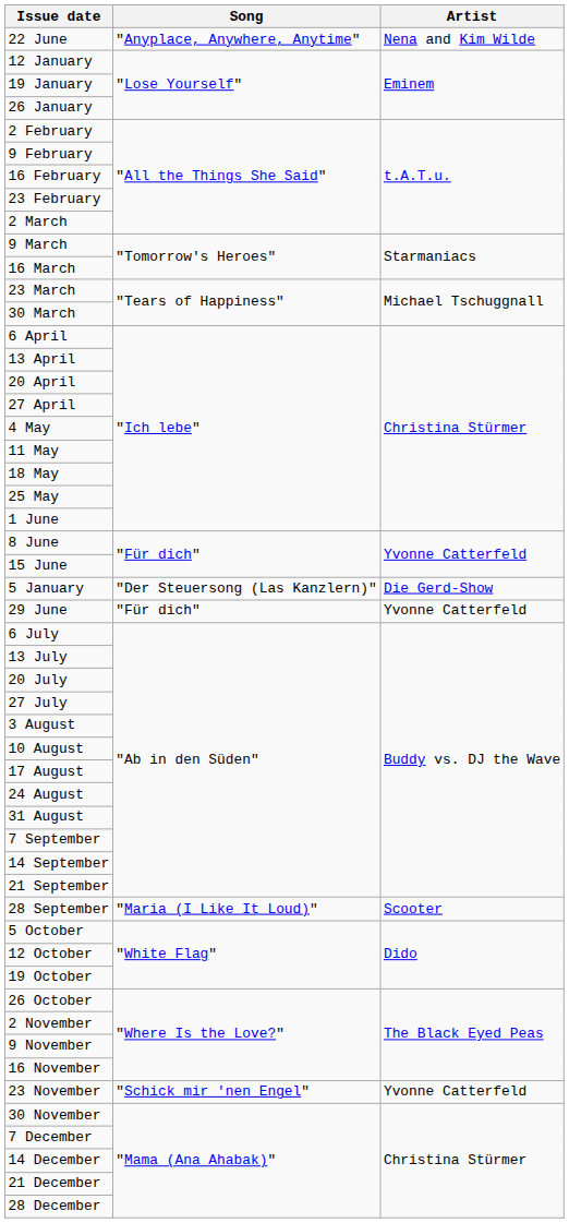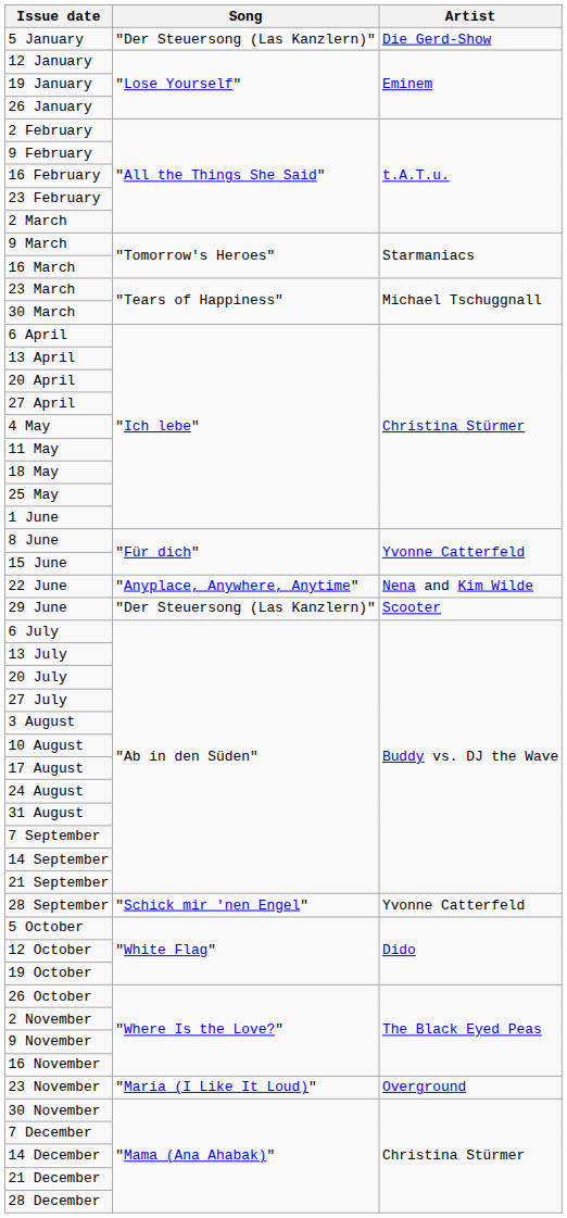rows swapped: 5 January <-> 22 June
29 June | Song: "Für dich" -> "Der Steuersong (Las Kanzlern)"
29 June | Artist: Yvonne Catterfeld -> Scooter
28 September | Song: "Maria (I Like It Loud)" -> "Schick mir 'nen Engel"
28 September | Artist: Scooter -> Yvonne Catterfeld
23 November | Song: "Schick mir 'nen Engel" -> "Maria (I Like It Loud)"
23 November | Artist: Yvonne Catterfeld -> Overground
